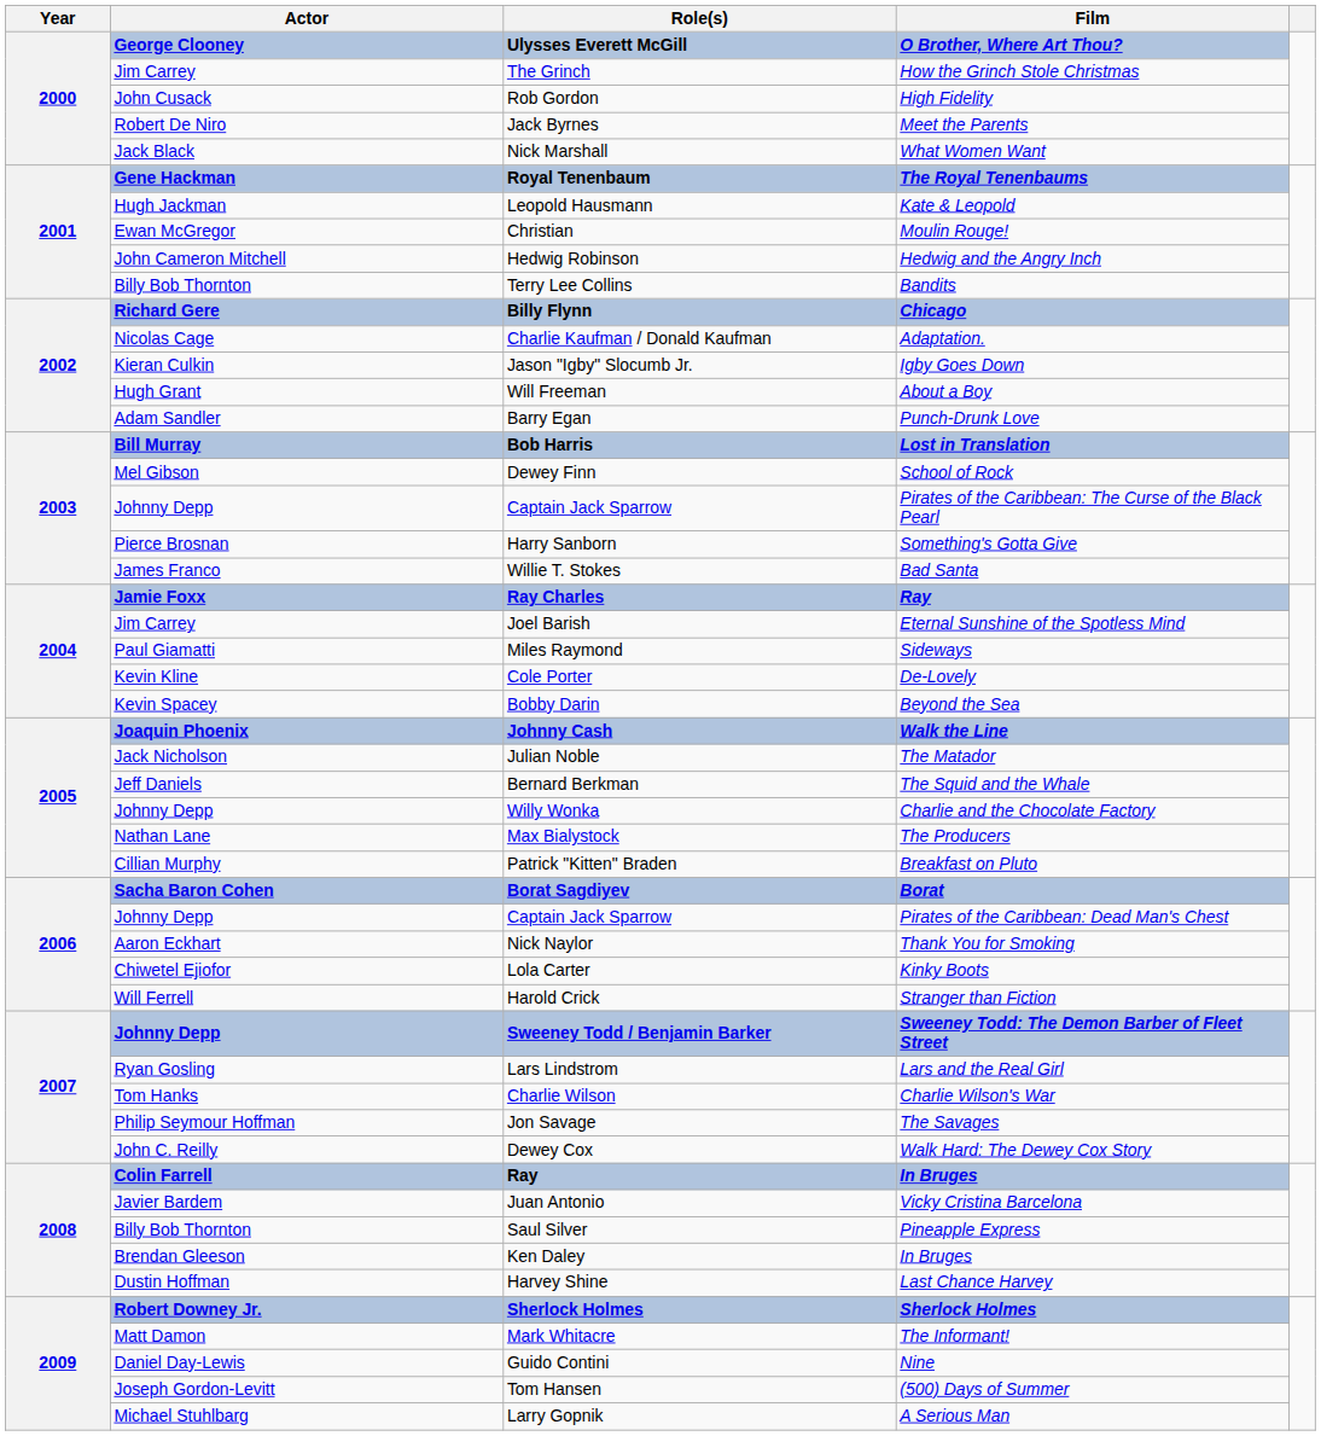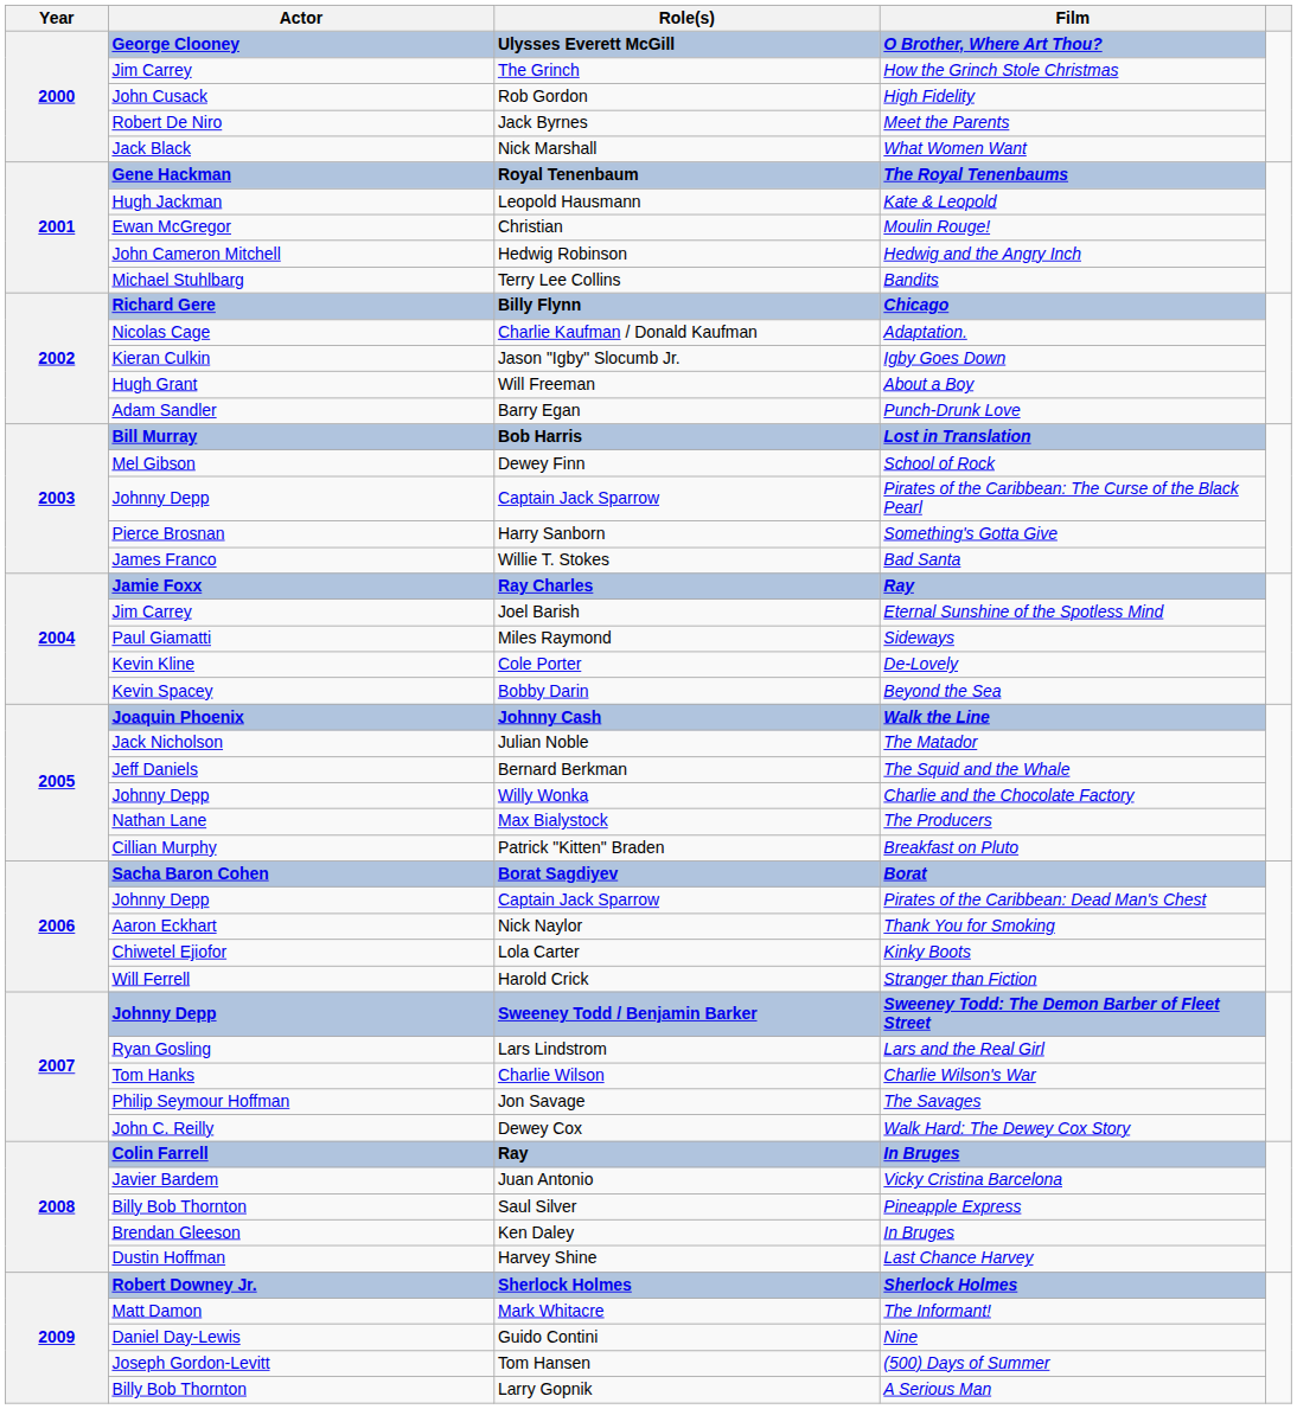Terry Lee Collins | Actor: Billy Bob Thornton -> Michael Stuhlbarg
Larry Gopnik | Actor: Michael Stuhlbarg -> Billy Bob Thornton
